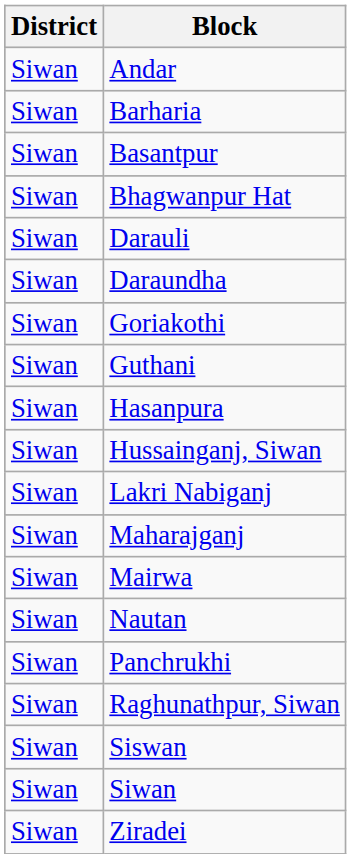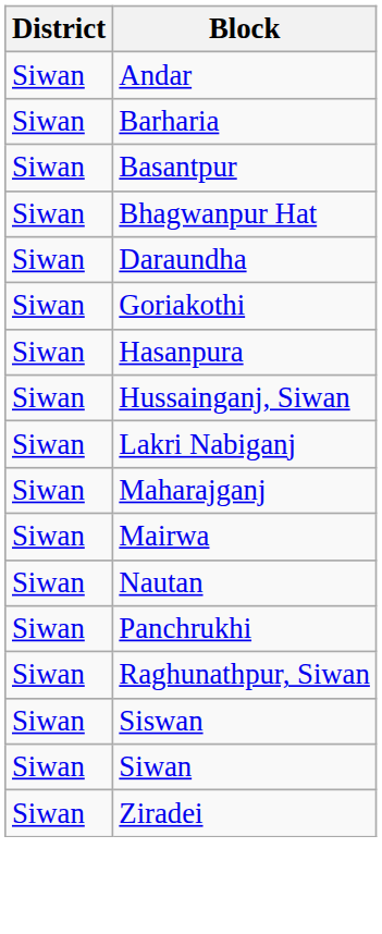- row: Siwan | Darauli
- row: Siwan | Guthani
